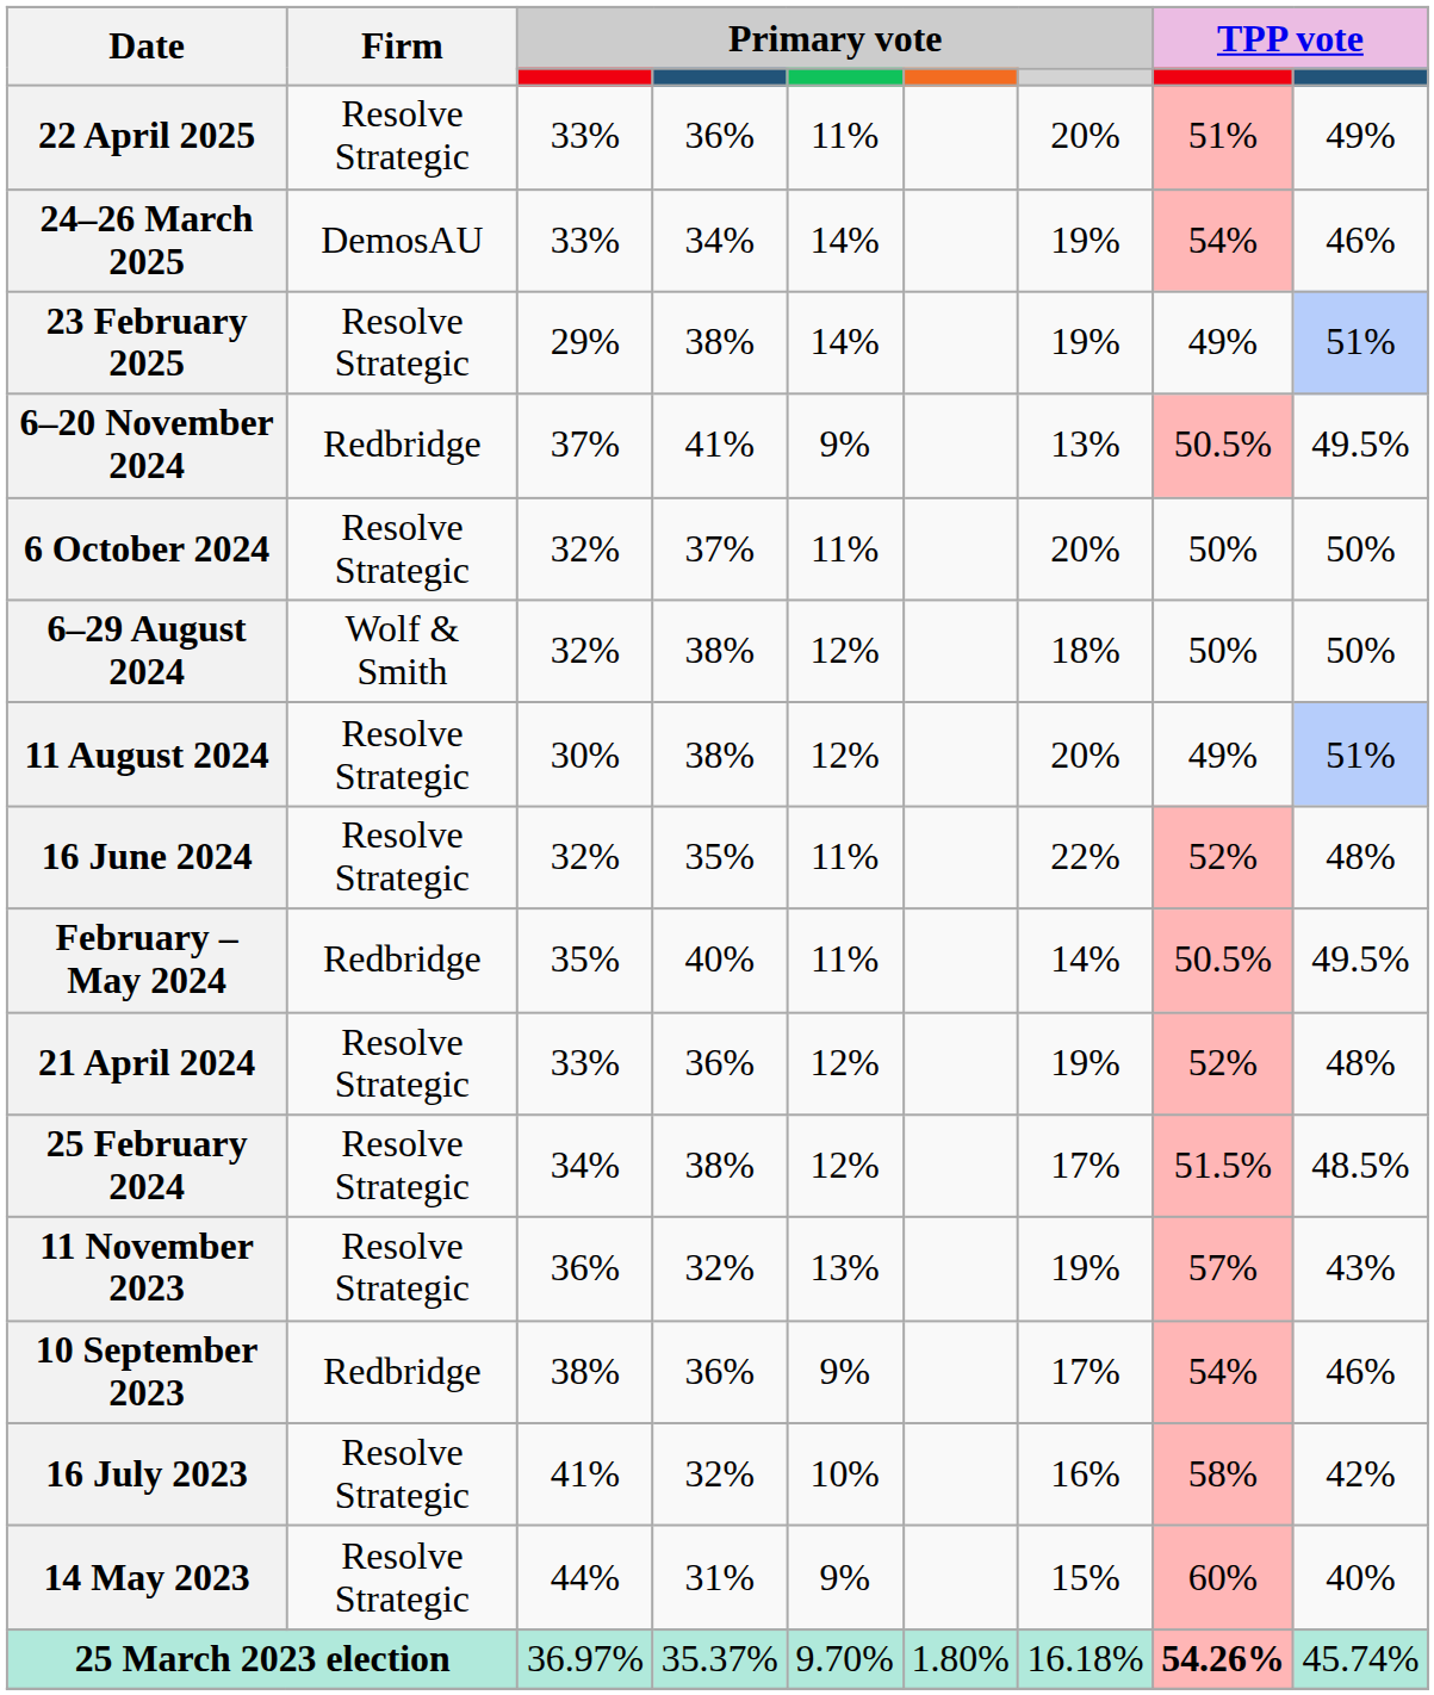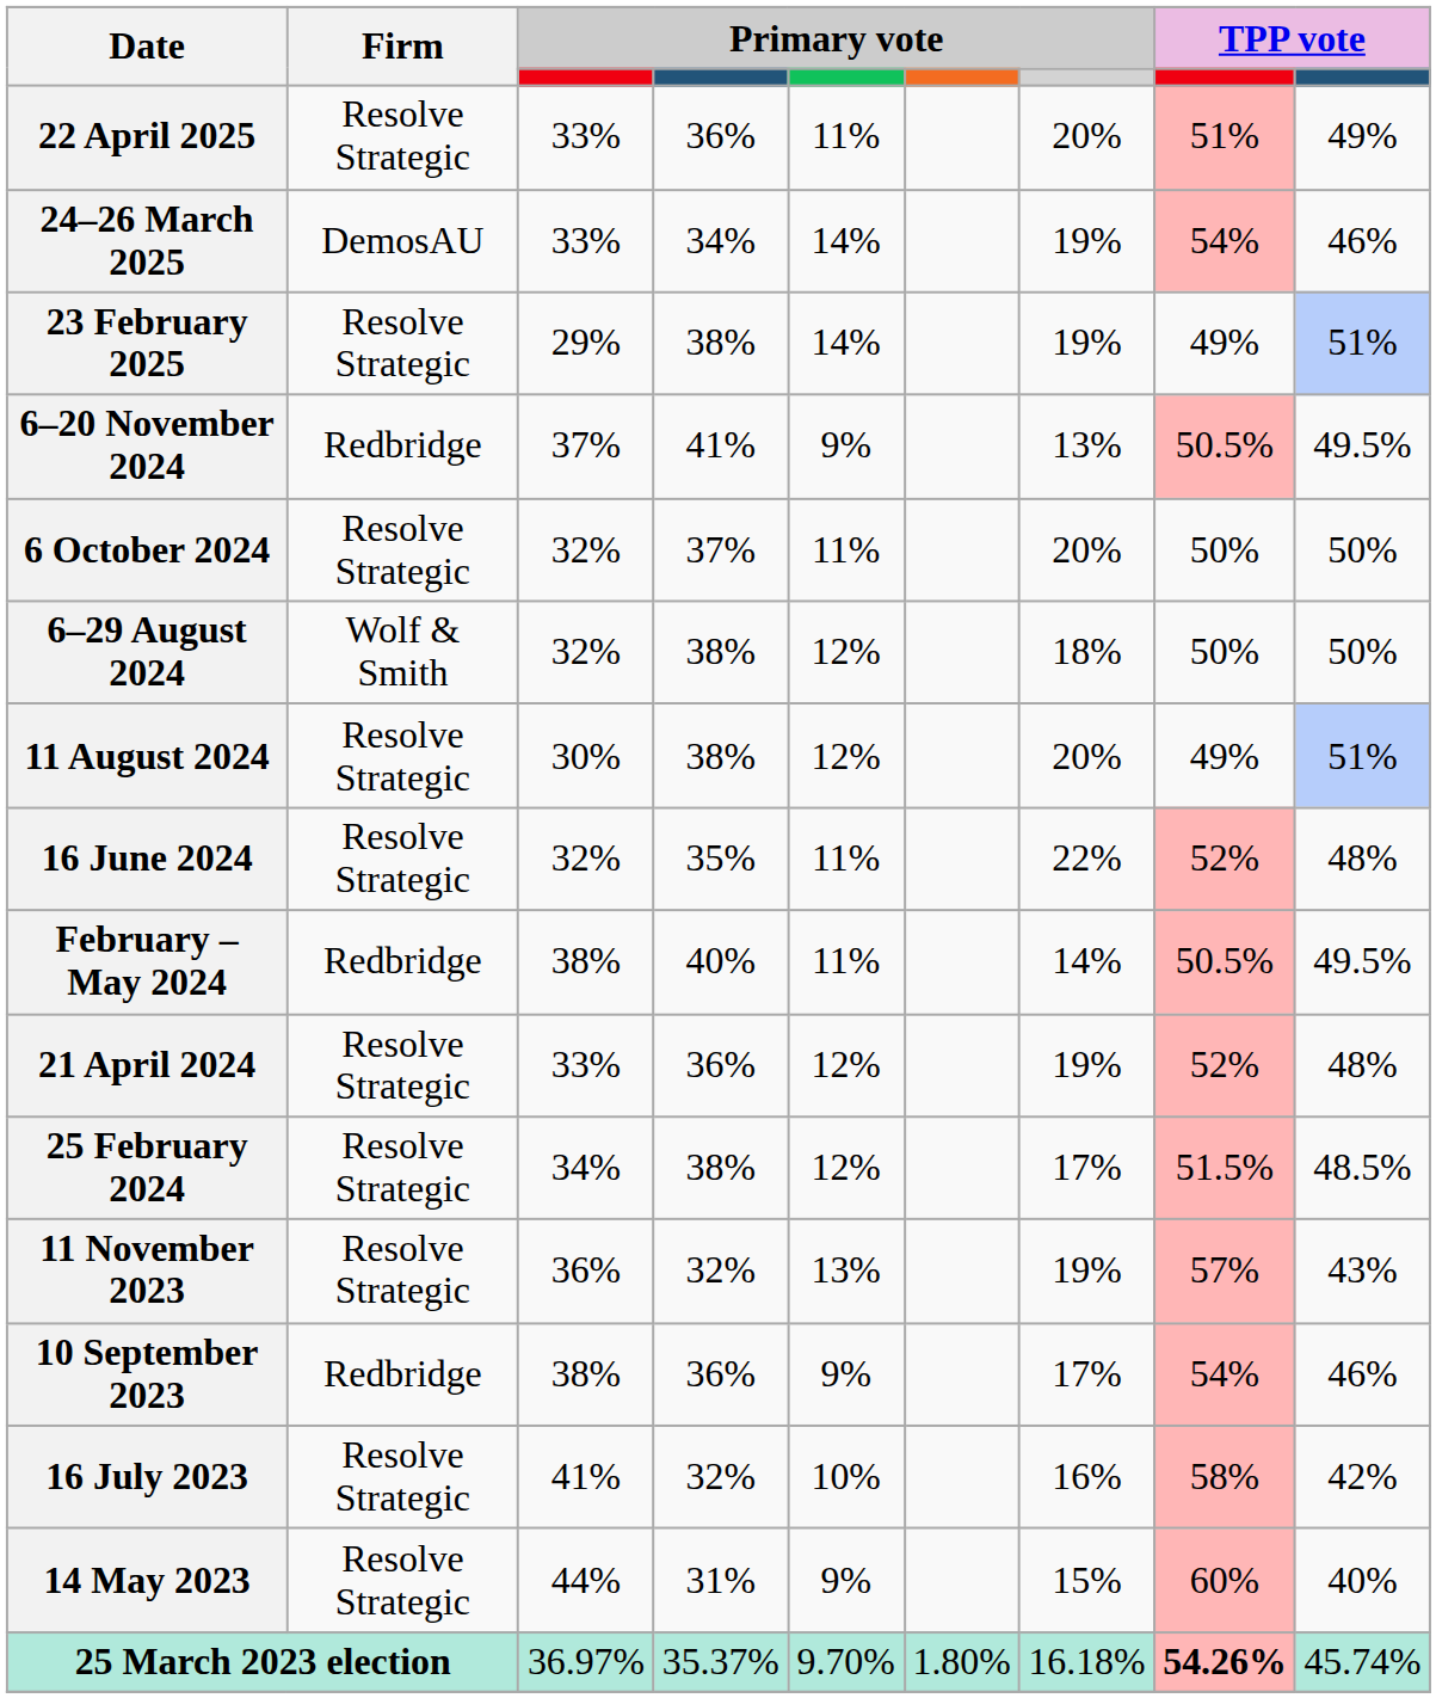February – May 2024 | column 3: 35% -> 38%
